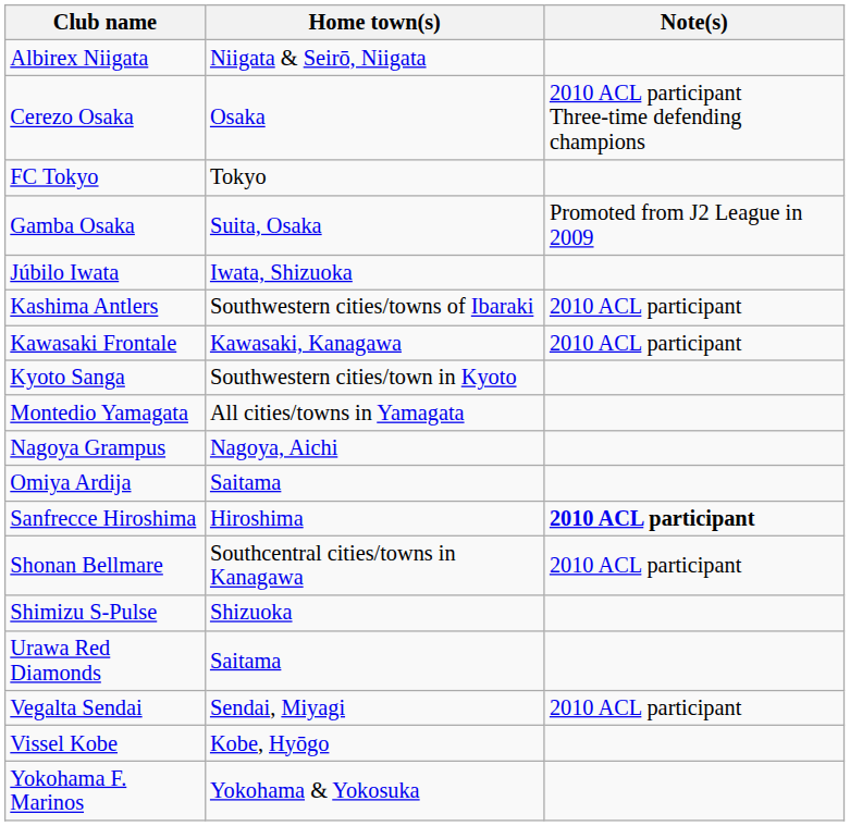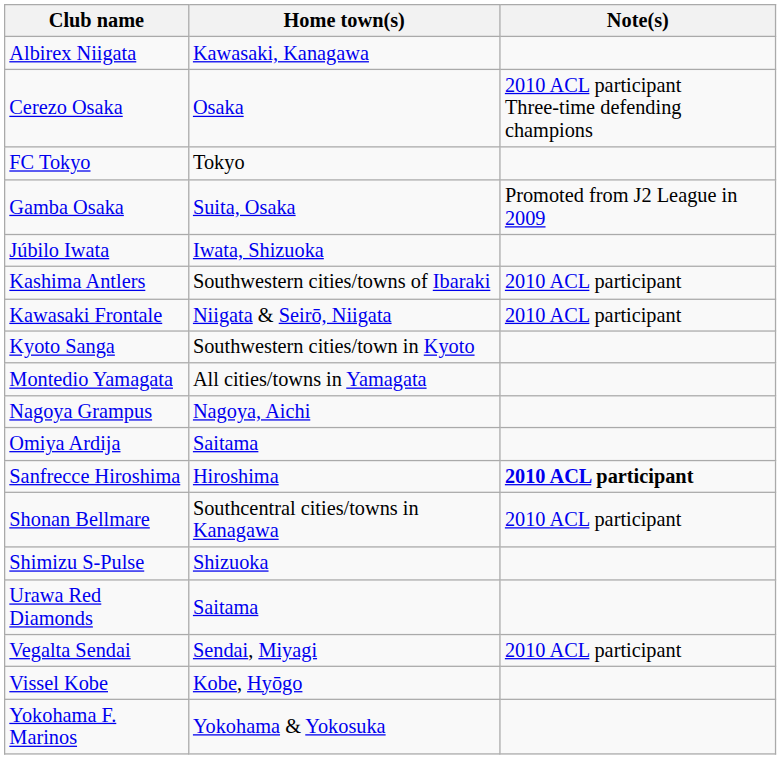Albirex Niigata | Home town(s): Niigata & Seirō, Niigata -> Kawasaki, Kanagawa
Kawasaki Frontale | Home town(s): Kawasaki, Kanagawa -> Niigata & Seirō, Niigata
